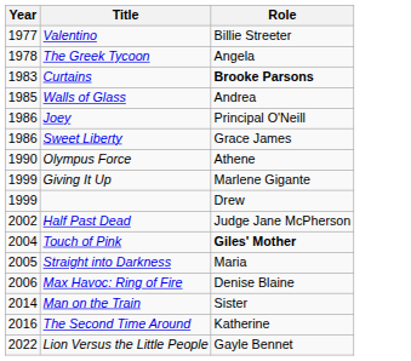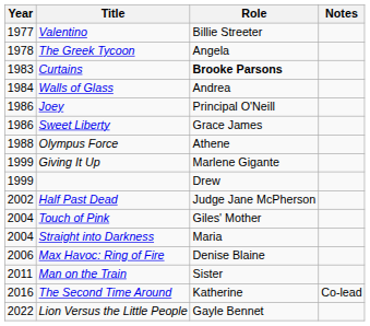+ column: Notes | Co-lead
Walls of Glass | Year: 1985 -> 1984
Olympus Force | Year: 1990 -> 1988
Touch of Pink | Role: bold -> normal
Straight into Darkness | Year: 2005 -> 2004
Man on the Train | Year: 2014 -> 2011
